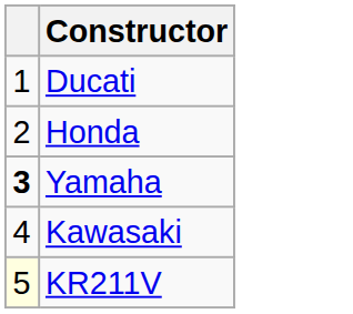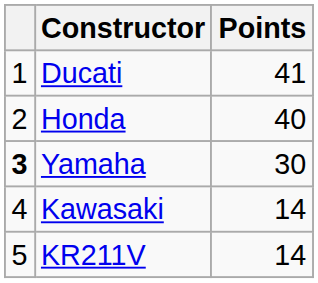+ column: Points | 41 | 40 | 30 | 14 | 14
KR211V | column 1: lightyellow background -> no background
